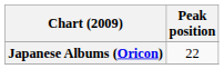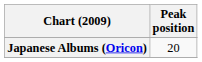Japanese Albums (Oricon) | Peak position: 22 -> 20
